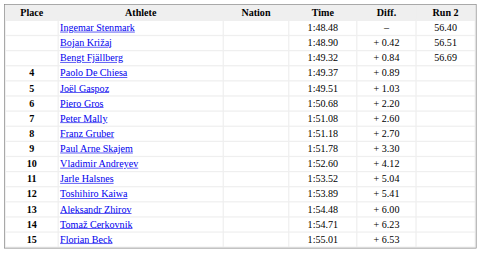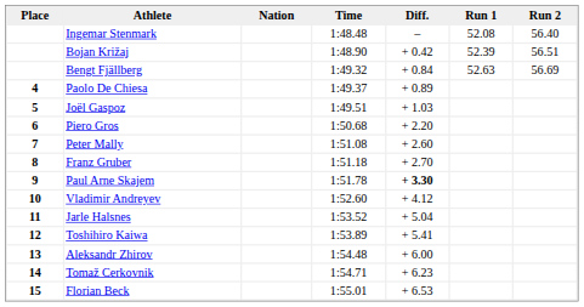+ column: Run 1 | 52.08 | 52.39 | 52.63
Paul Arne Skajem | Diff.: normal -> bold
